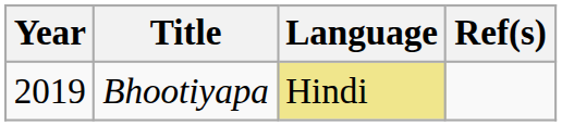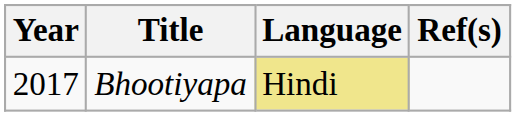Bhootiyapa | Year: 2019 -> 2017
